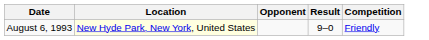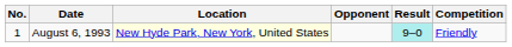+ column: No. | 1
August 6, 1993 | Result: no background -> paleturquoise background
